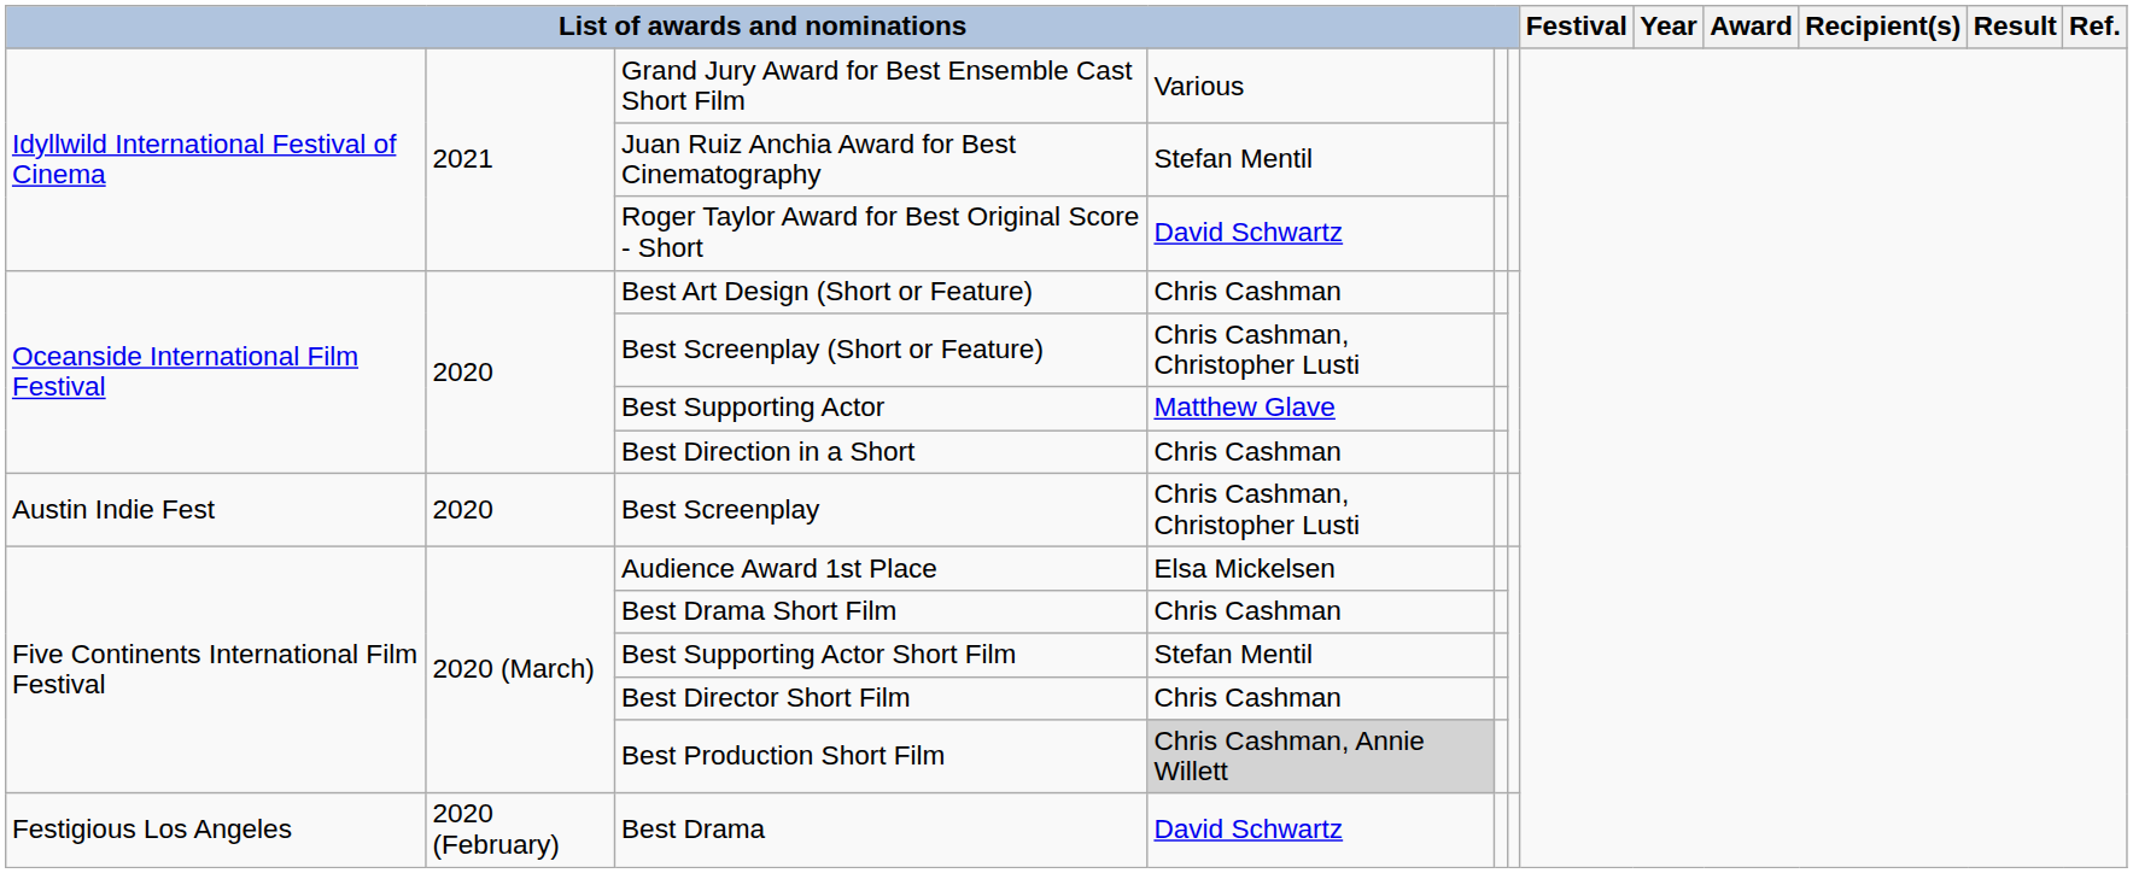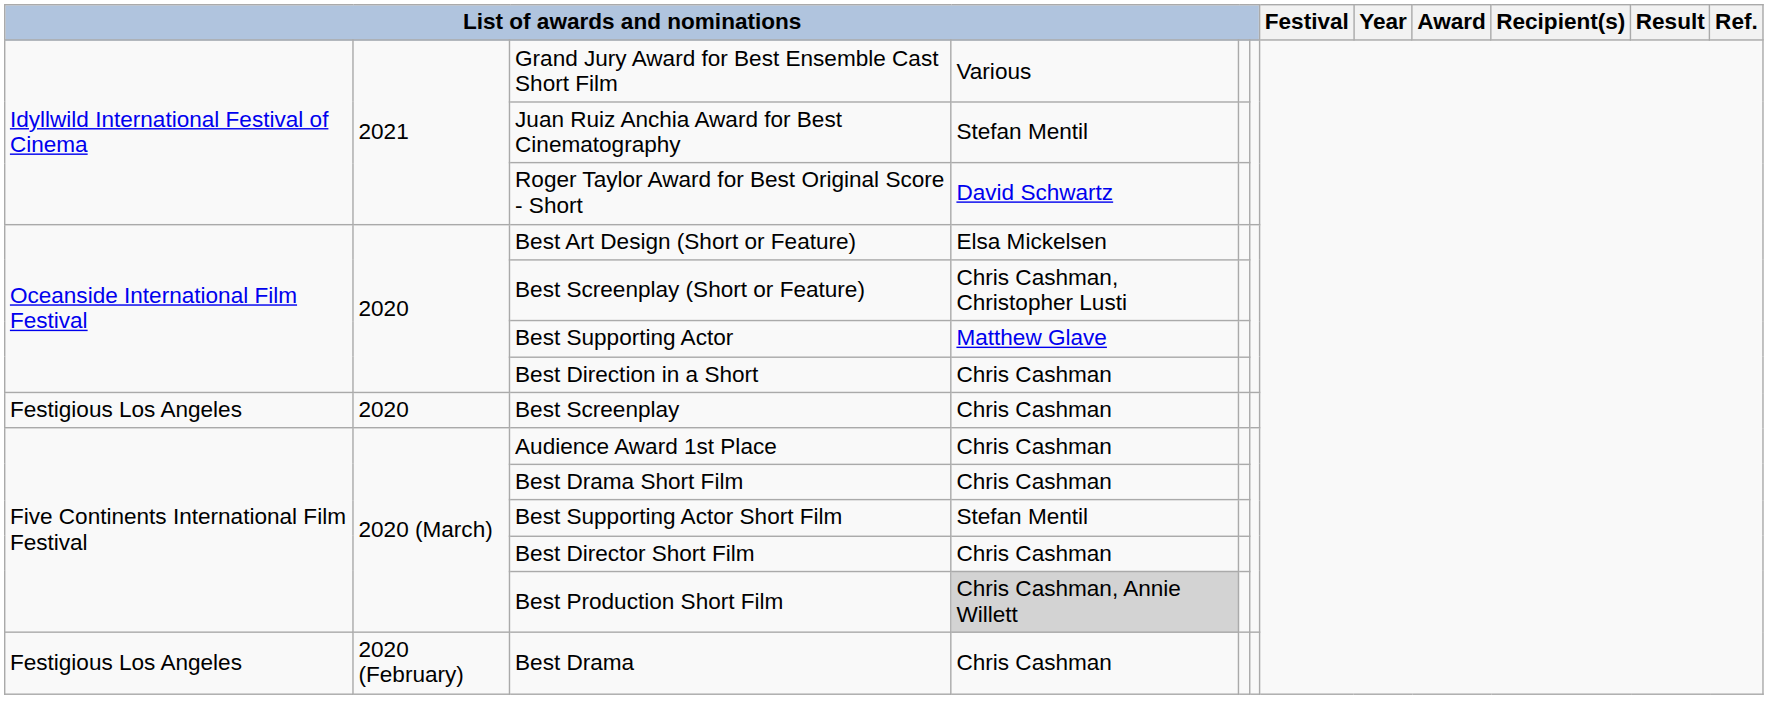Best Art Design (Short or Feature) | column 4: Chris Cashman -> Elsa Mickelsen
Best Screenplay | column 1: Austin Indie Fest -> Festigious Los Angeles
Best Screenplay | column 4: Chris Cashman, Christopher Lusti -> Chris Cashman
Audience Award 1st Place | column 4: Elsa Mickelsen -> Chris Cashman
Best Drama | column 4: David Schwartz -> Chris Cashman
